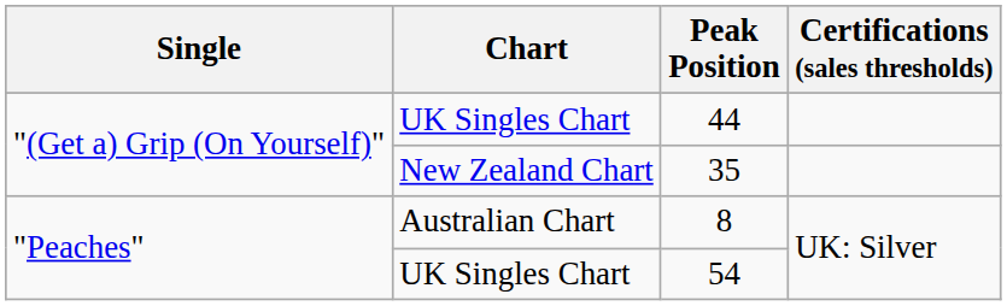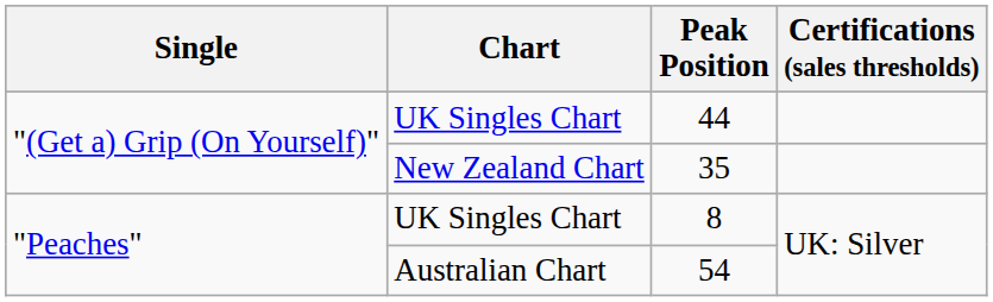8 | Chart: Australian Chart -> UK Singles Chart
54 | Chart: UK Singles Chart -> Australian Chart
